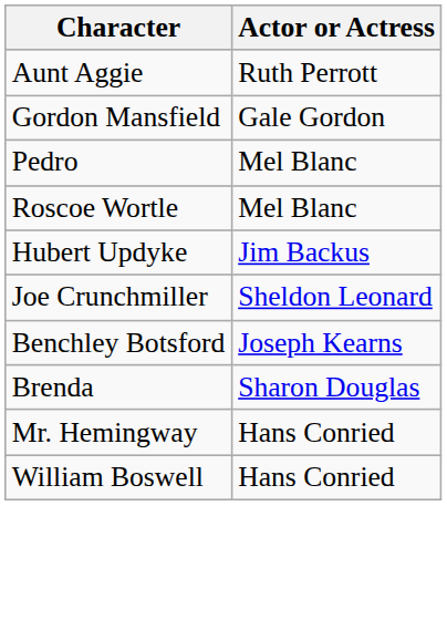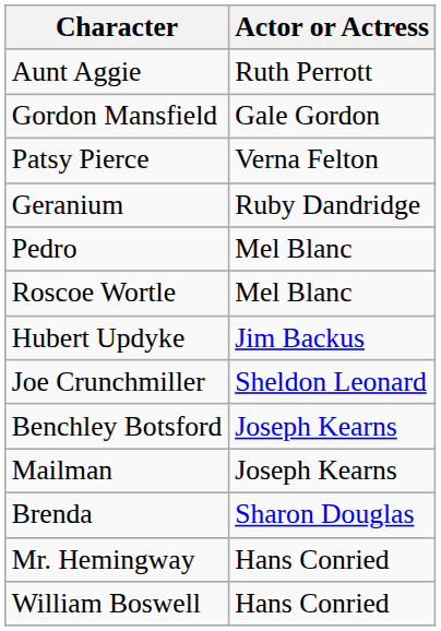+ row: Patsy Pierce | Verna Felton
+ row: Geranium | Ruby Dandridge
+ row: Mailman | Joseph Kearns
